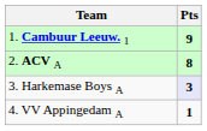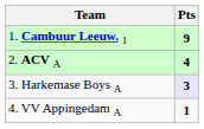2. ACV A | Pts: 8 -> 4
